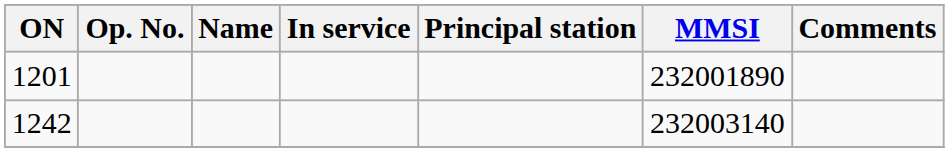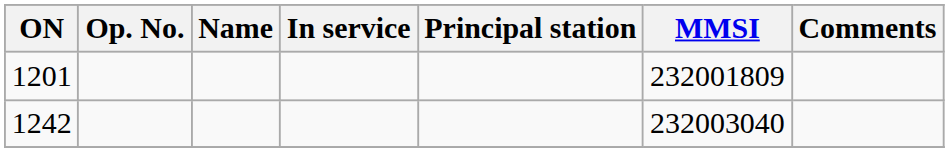1201 | MMSI: 232001890 -> 232001809
1242 | MMSI: 232003140 -> 232003040
